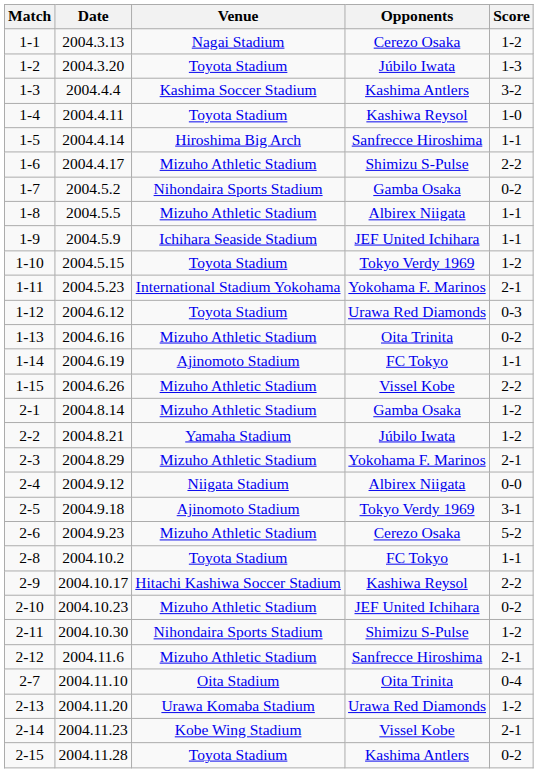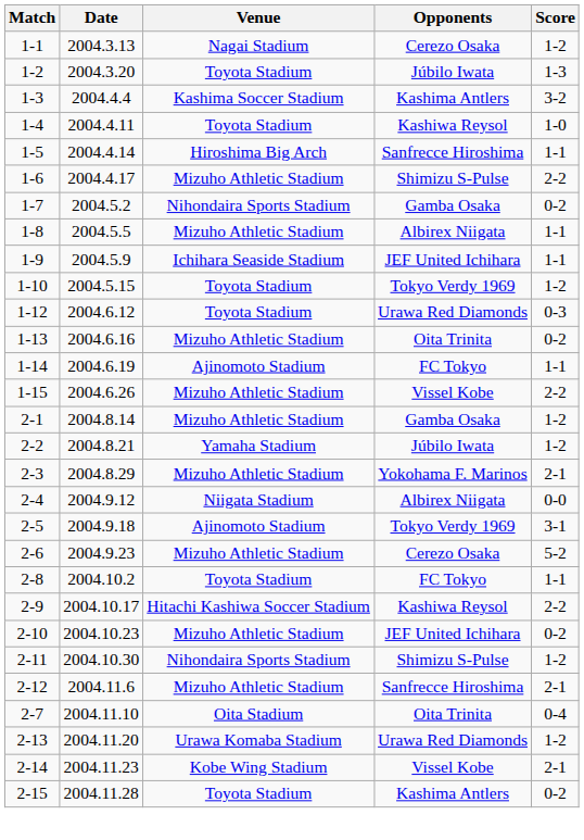- row: 1-11 | 2004.5.23 | International Stadium Yokohama | Yokohama F. Marinos | 2-1
